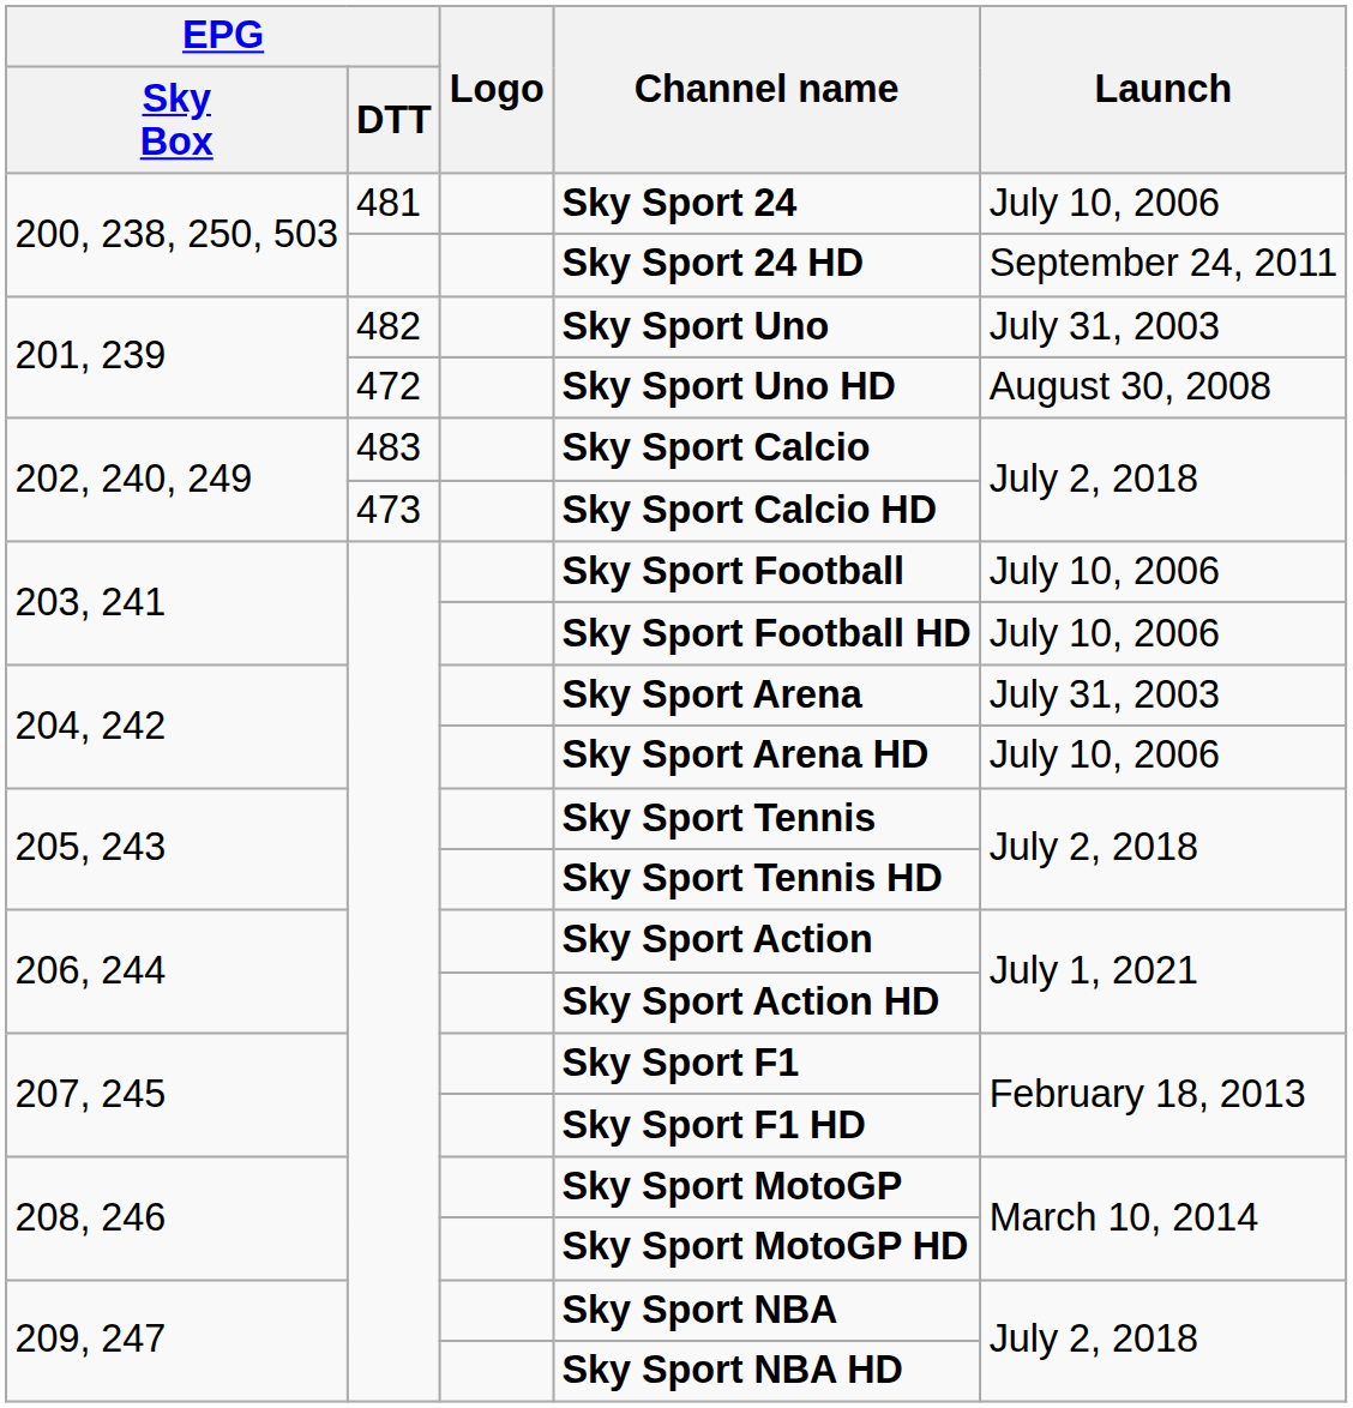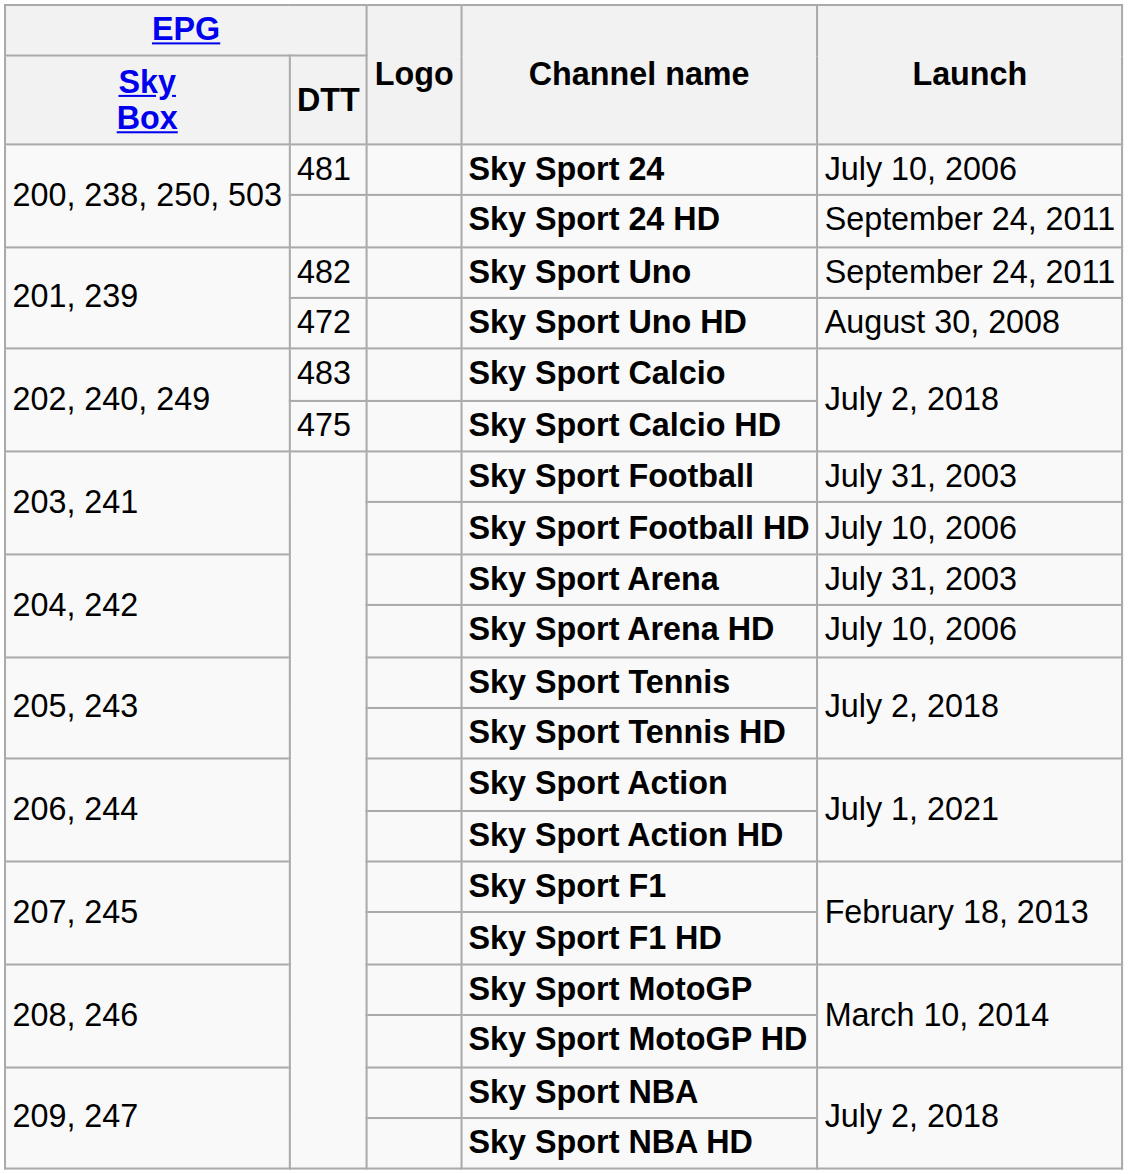Sky Sport Uno | Launch: July 31, 2003 -> September 24, 2011
Sky Sport Calcio HD | EPG / DTT: 473 -> 475
Sky Sport Football | Launch: July 10, 2006 -> July 31, 2003
